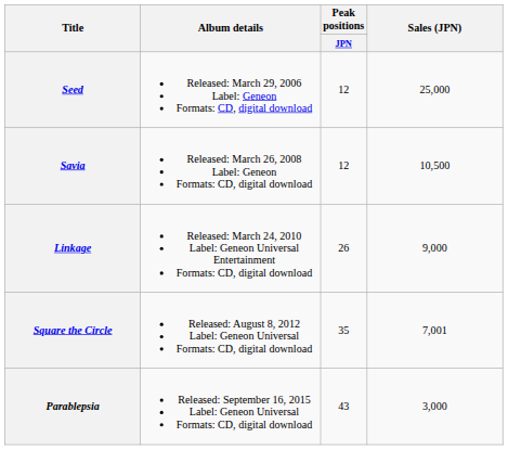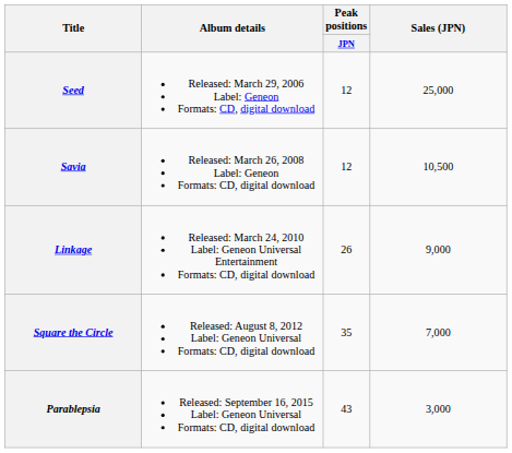Square the Circle | Sales (JPN): 7,001 -> 7,000
